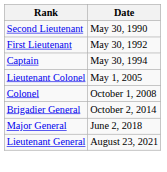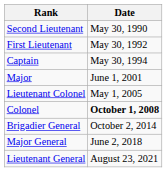+ row: Major | June 1, 2001
Colonel | Date: normal -> bold
